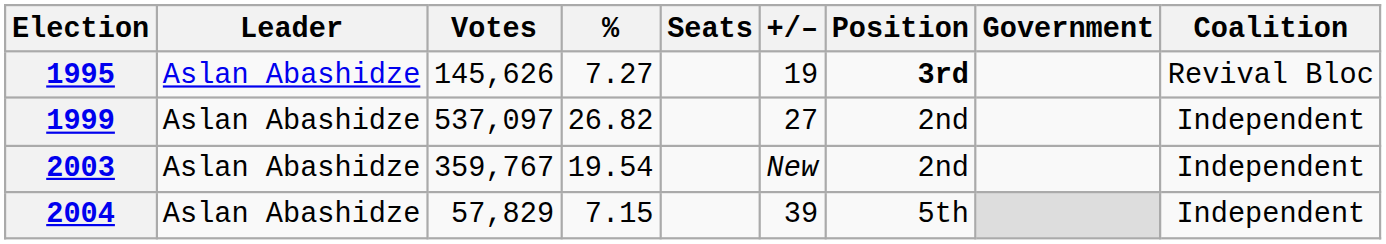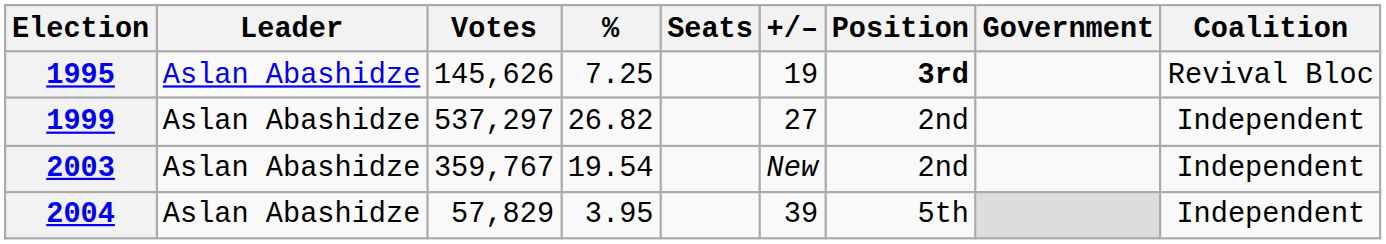1995 | %: 7.27 -> 7.25
1999 | Votes: 537,097 -> 537,297
2004 | %: 7.15 -> 3.95
